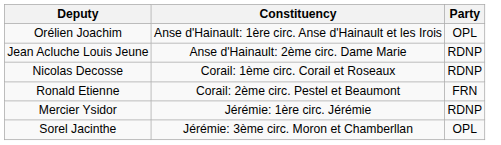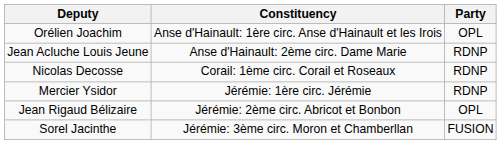- row: Ronald Etienne | Corail: 2ème circ. Pestel et Beaumont | FRN
+ row: Jean Rigaud Bélizaire | Jérémie: 2ème circ. Abricot et Bonbon | OPL
Sorel Jacinthe | Party: OPL -> FUSION
